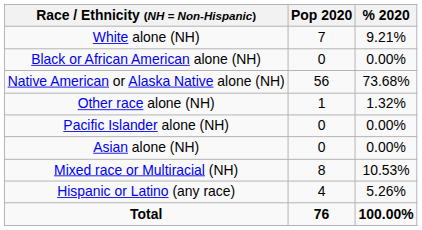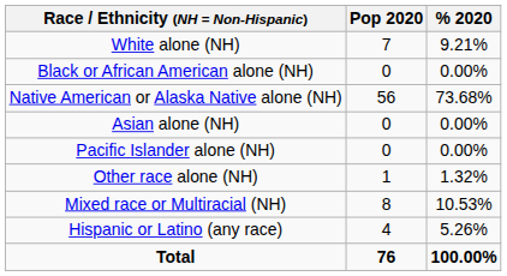rows swapped: Asian alone (NH) <-> Other race alone (NH)
